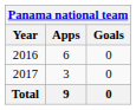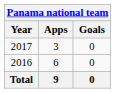rows swapped: 2016 <-> 2017
